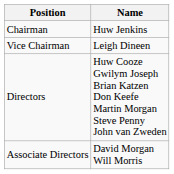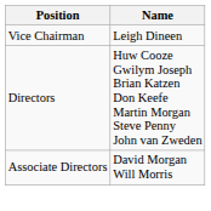- row: Chairman | Huw Jenkins
